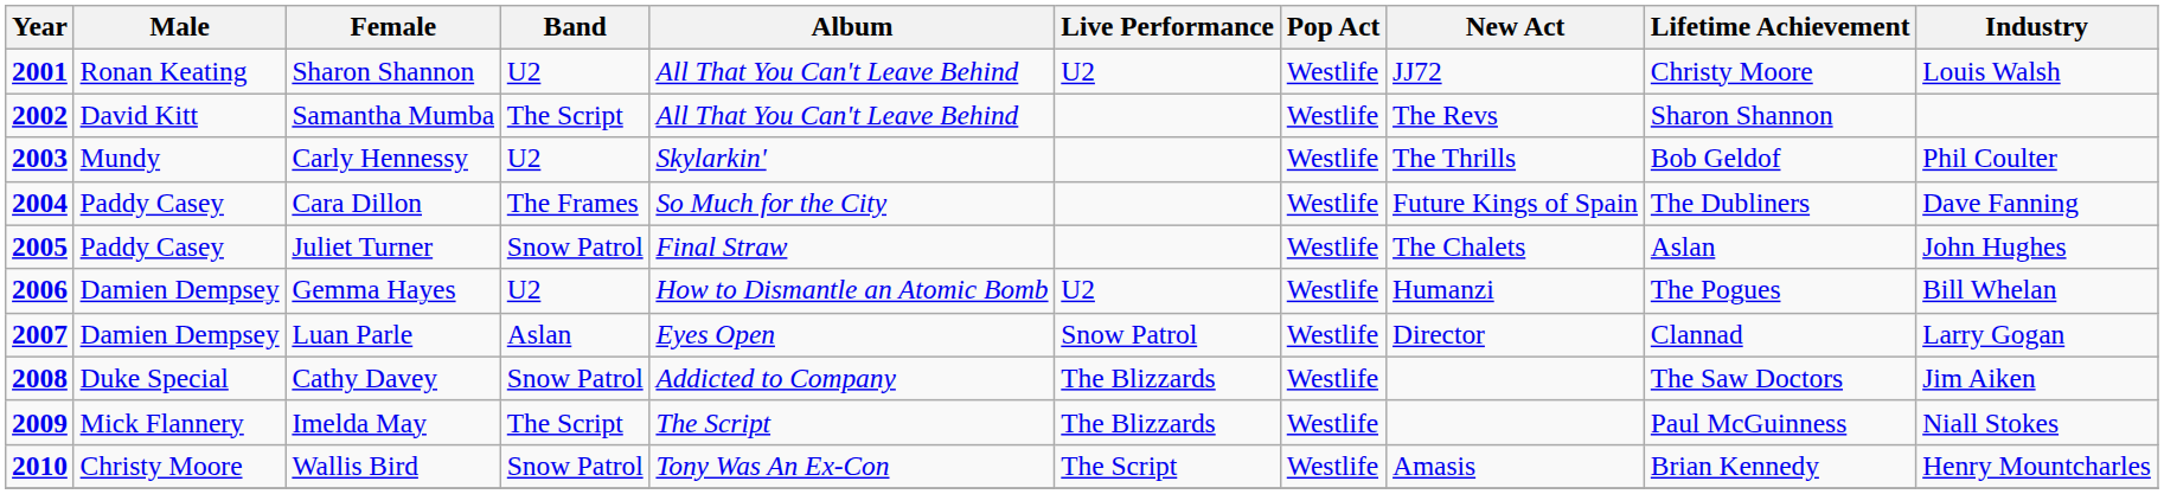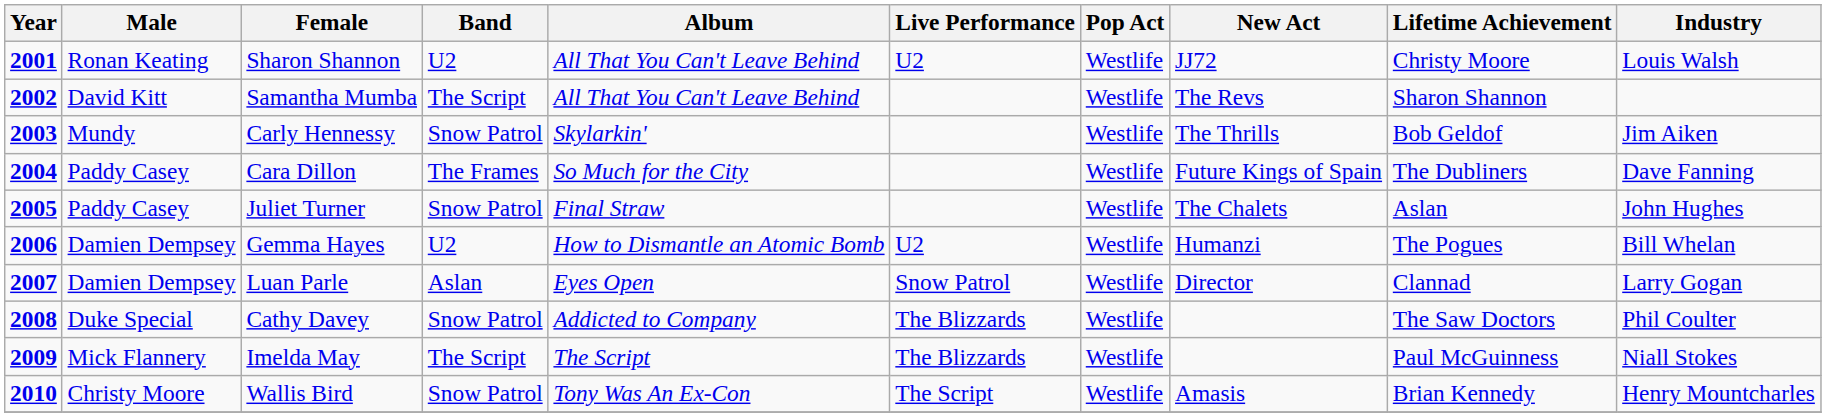Carly Hennessy | Band: U2 -> Snow Patrol
Carly Hennessy | Industry: Phil Coulter -> Jim Aiken
Cathy Davey | Industry: Jim Aiken -> Phil Coulter
